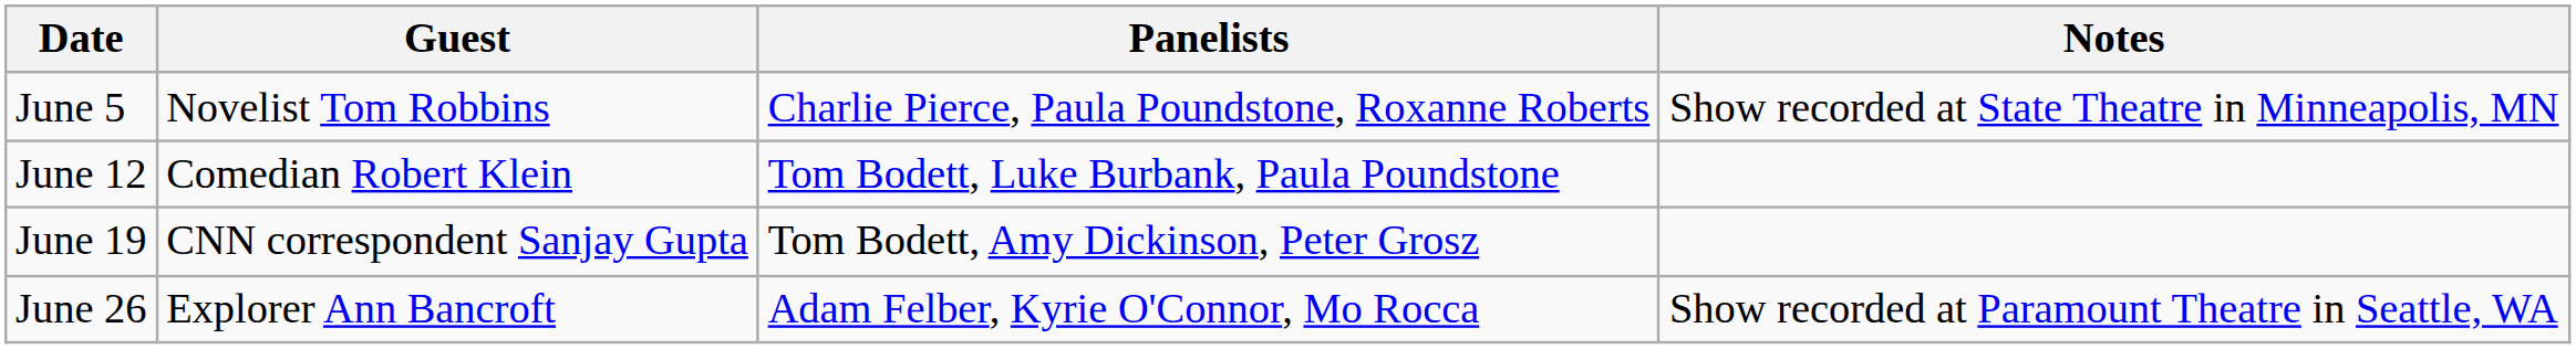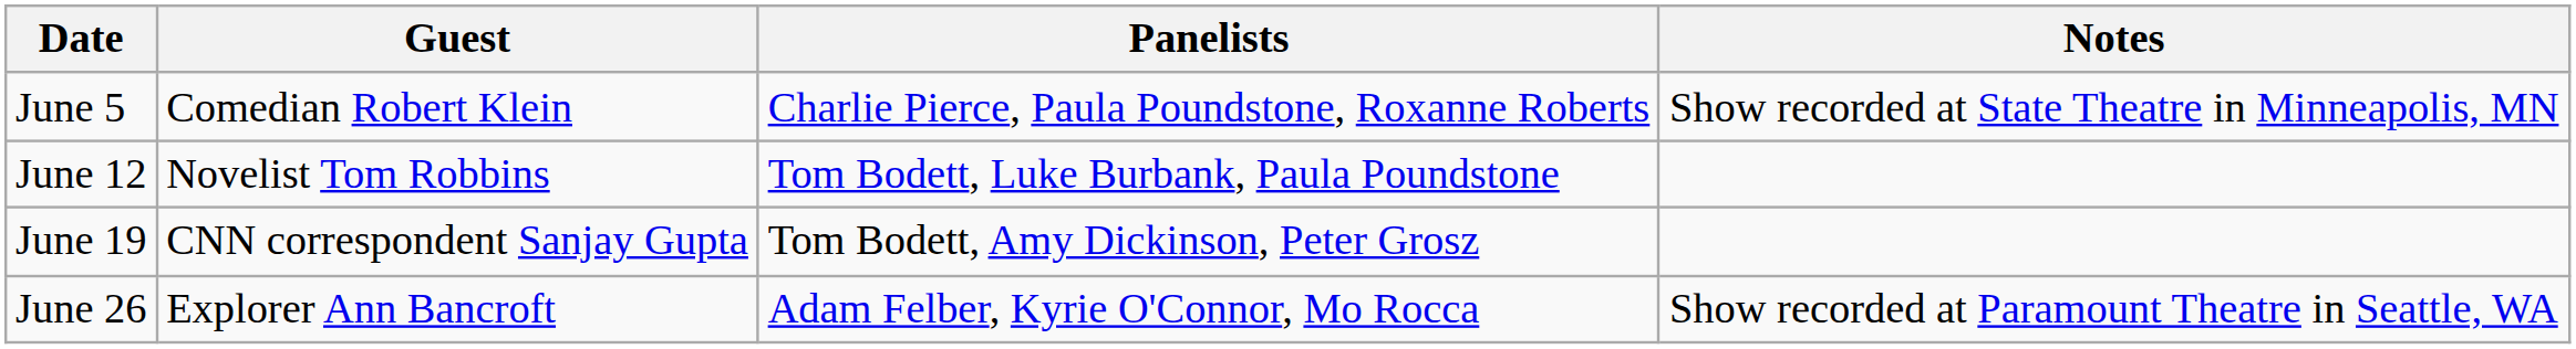June 5 | Guest: Novelist Tom Robbins -> Comedian Robert Klein
June 12 | Guest: Comedian Robert Klein -> Novelist Tom Robbins
